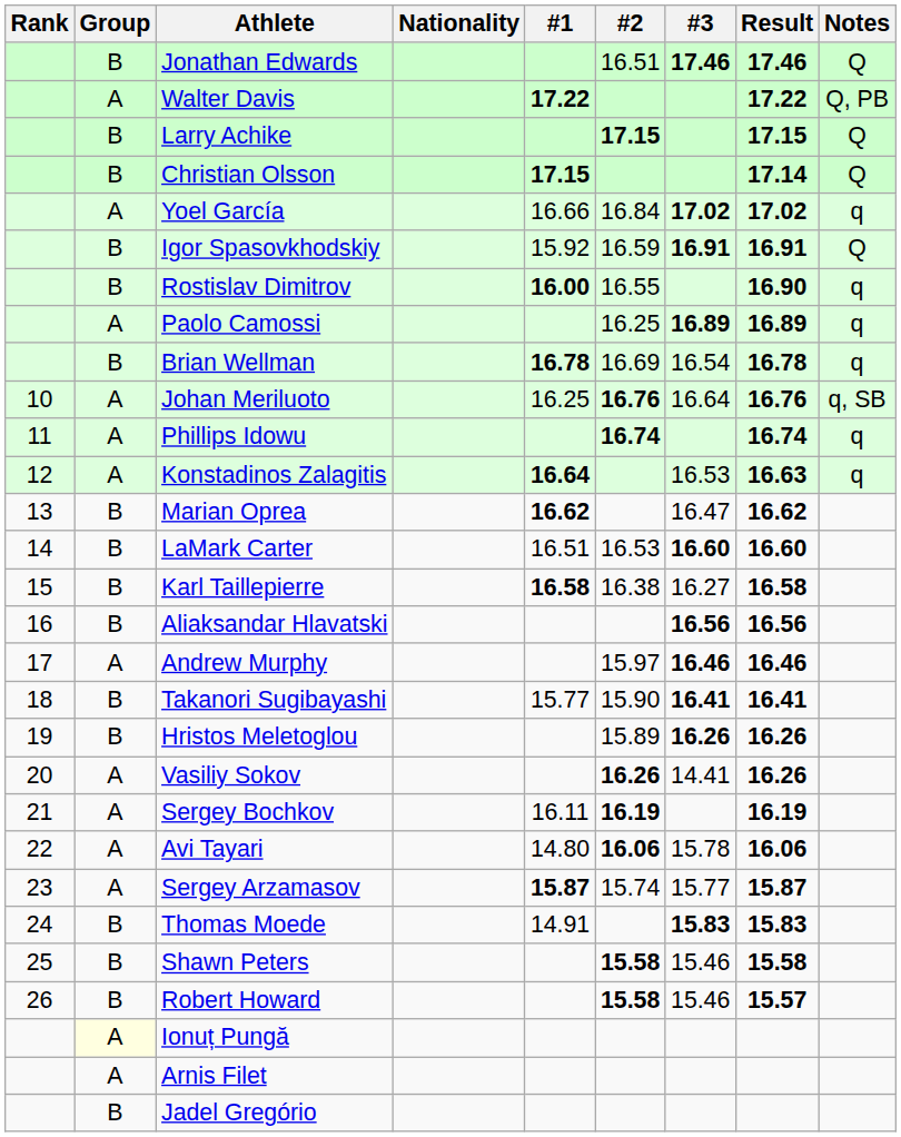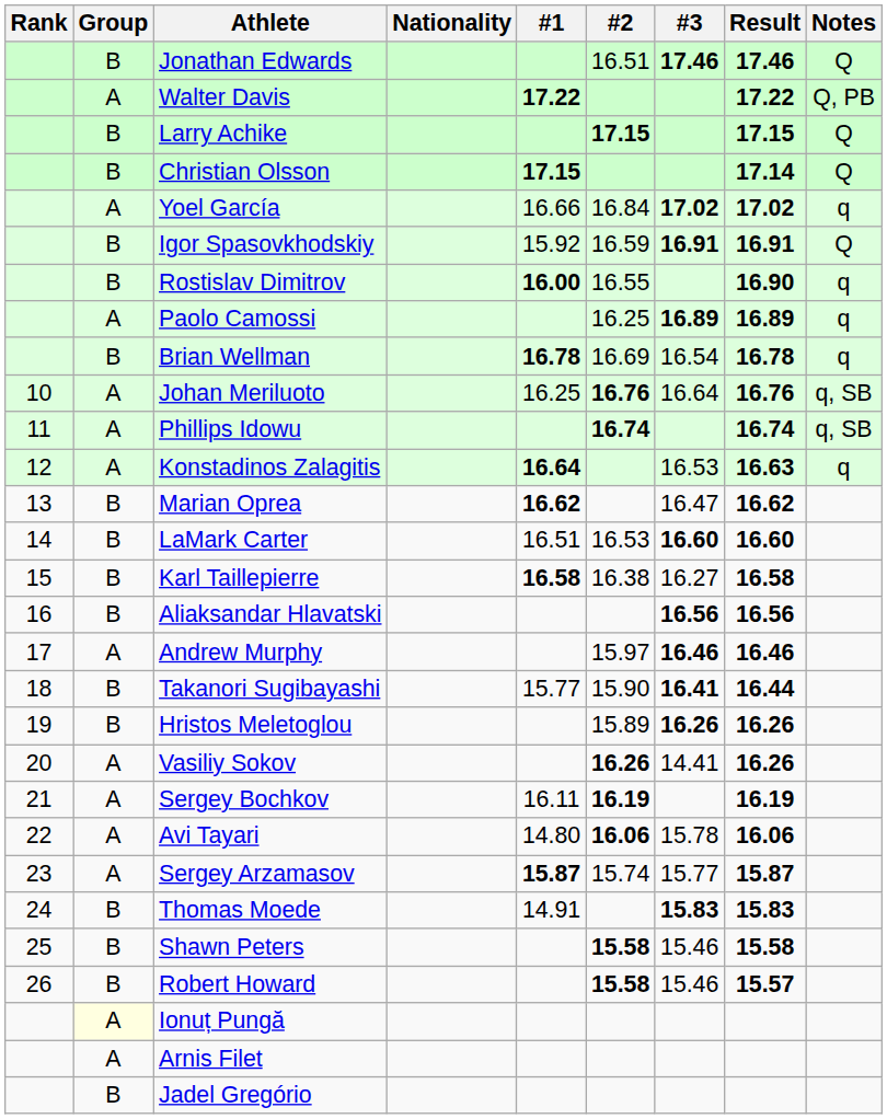Phillips Idowu | Notes: q -> q, SB
Takanori Sugibayashi | Result: 16.41 -> 16.44
